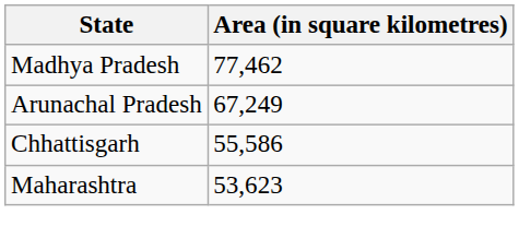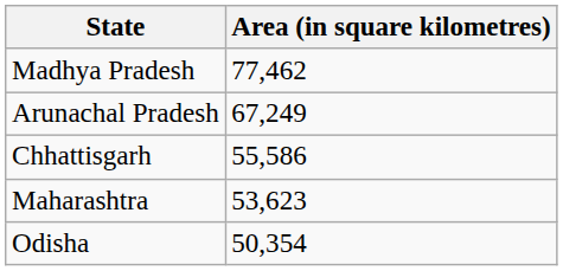+ row: Odisha | 50,354
